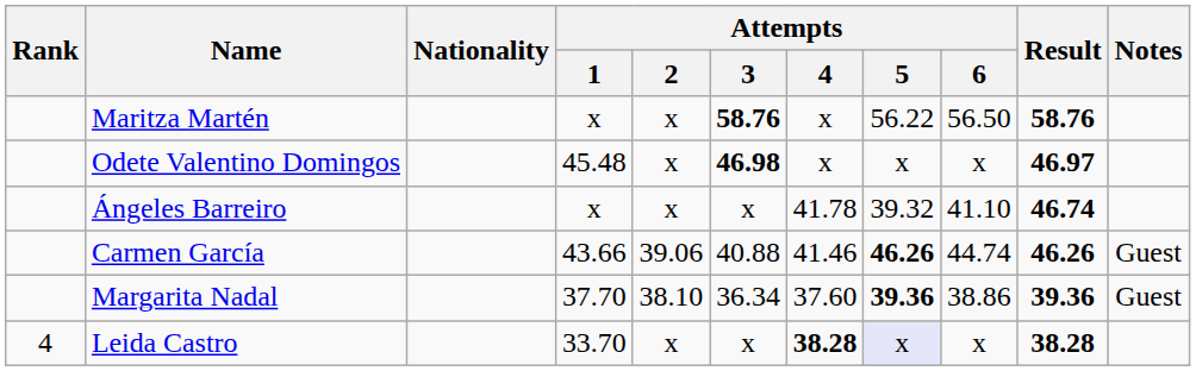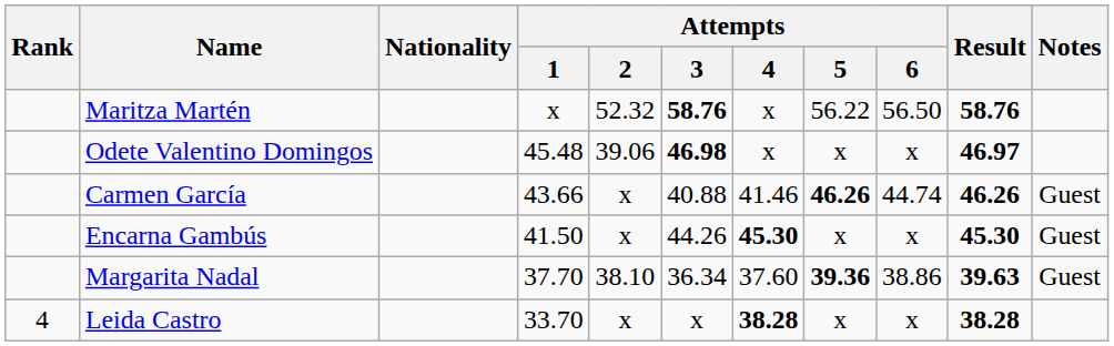Maritza Martén | Attempts / 2: x -> 52.32
Odete Valentino Domingos | Attempts / 2: x -> 39.06
- row: Ángeles Barreiro | x | x | x | 41.78 | 39.32 | 41.10 | 46.74
Carmen García | Attempts / 2: 39.06 -> x
+ row: Encarna Gambús | 41.50 | x | 44.26 | 45.30 | x | x | 45.30 | Guest
Margarita Nadal | Result: 39.36 -> 39.63
Leida Castro | Attempts / 5: lavender background -> no background
